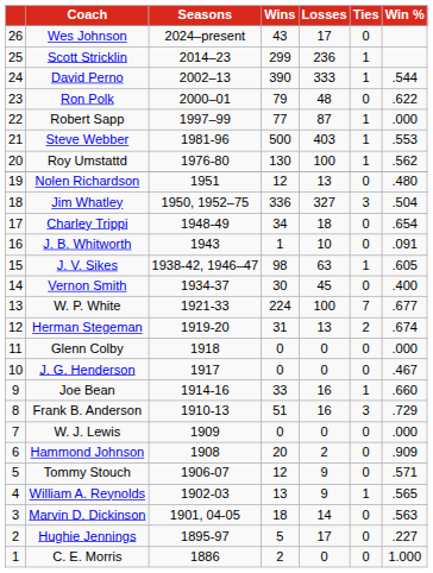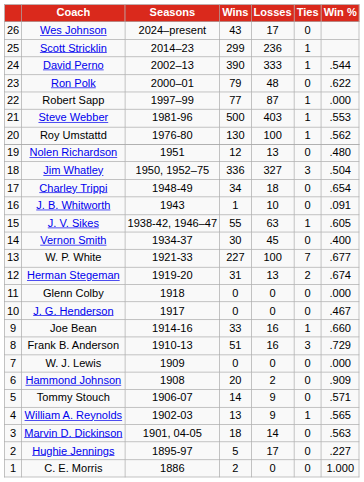J. V. Sikes | Wins: 98 -> 55
W. P. White | Wins: 224 -> 227
Tommy Stouch | Wins: 12 -> 14
